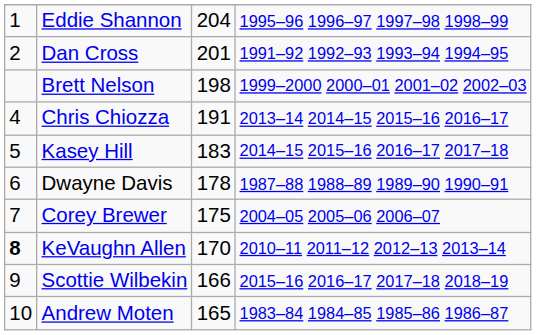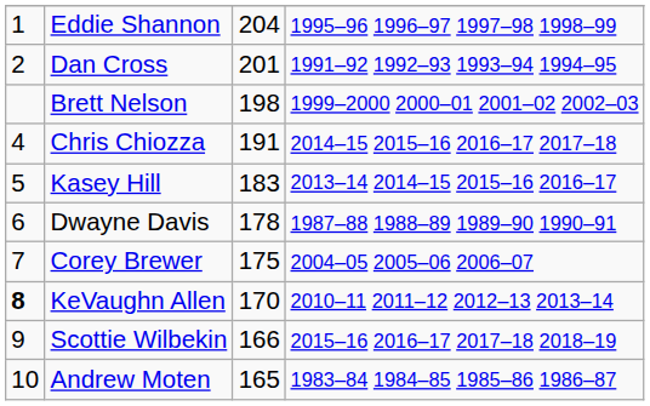Chris Chiozza | column 4: 2013–14 2014–15 2015–16 2016–17 -> 2014–15 2015–16 2016–17 2017–18
Kasey Hill | column 4: 2014–15 2015–16 2016–17 2017–18 -> 2013–14 2014–15 2015–16 2016–17
